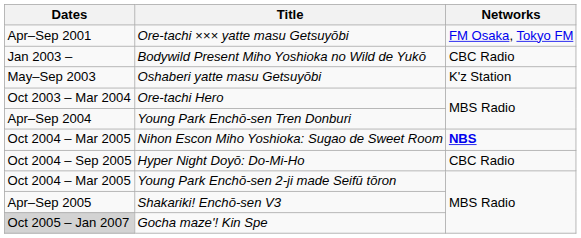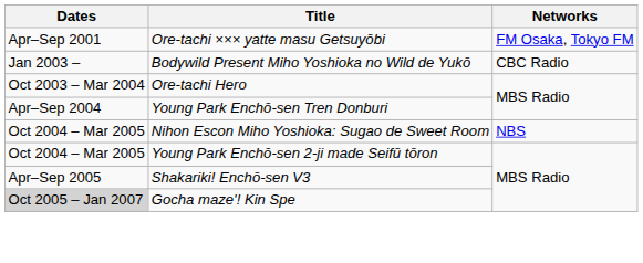- row: May–Sep 2003 | Oshaberi yatte masu Getsuyōbi | K'z Station
Nihon Escon Miho Yoshioka: Sugao de Sweet Room | Networks: bold -> normal
- row: Oct 2004 – Sep 2005 | Hyper Night Doyō: Do-Mi-Ho | CBC Radio
